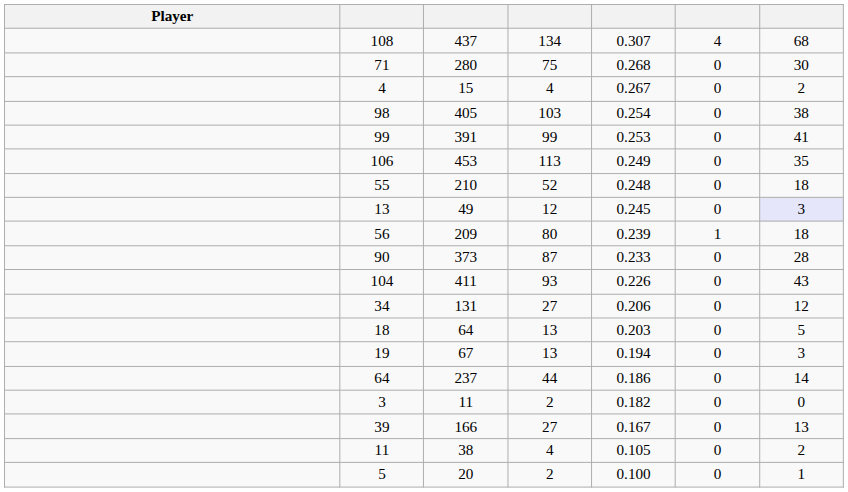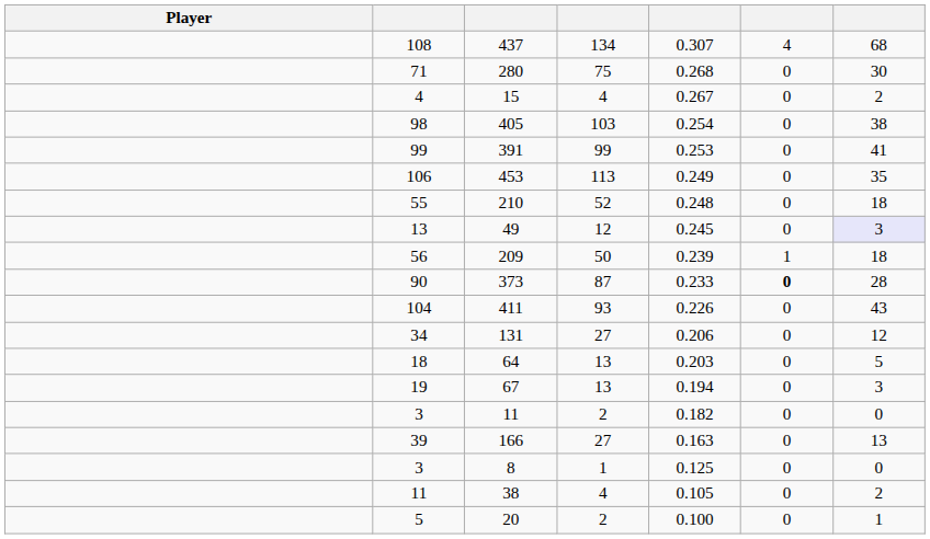209 | column 4: 80 -> 50
373 | column 6: normal -> bold
- row: 64 | 237 | 44 | 0.186 | 0 | 14
166 | column 5: 0.167 -> 0.163
+ row: 3 | 8 | 1 | 0.125 | 0 | 0
